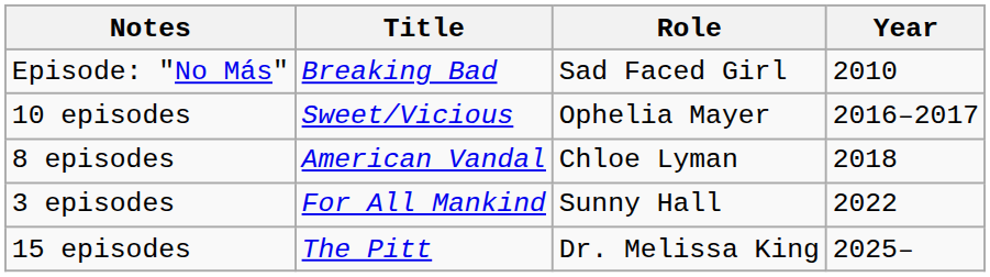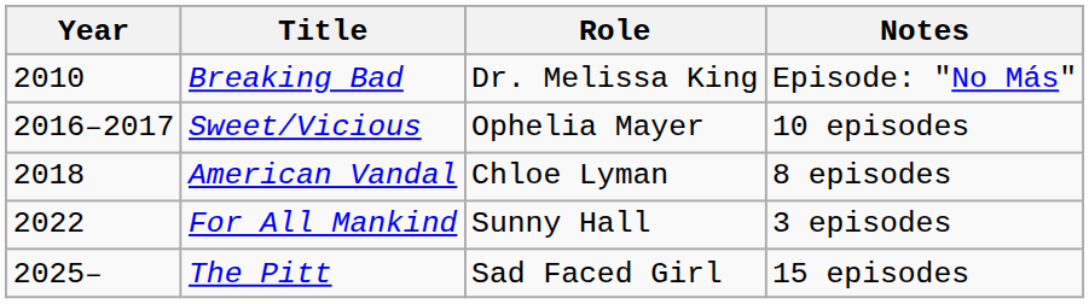columns swapped: Year <-> Notes
Breaking Bad | Role: Sad Faced Girl -> Dr. Melissa King
The Pitt | Role: Dr. Melissa King -> Sad Faced Girl
